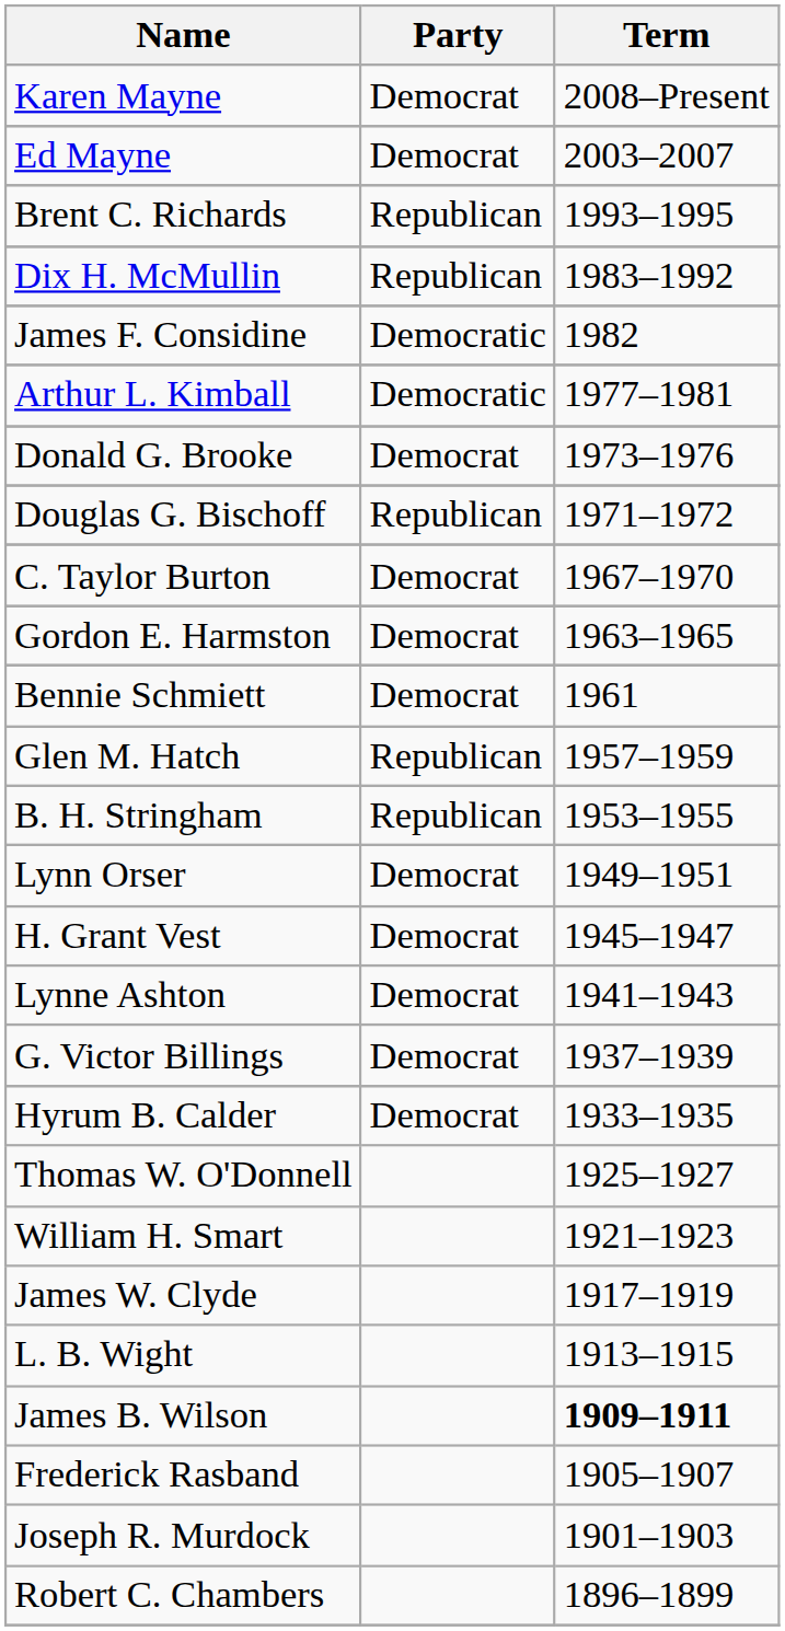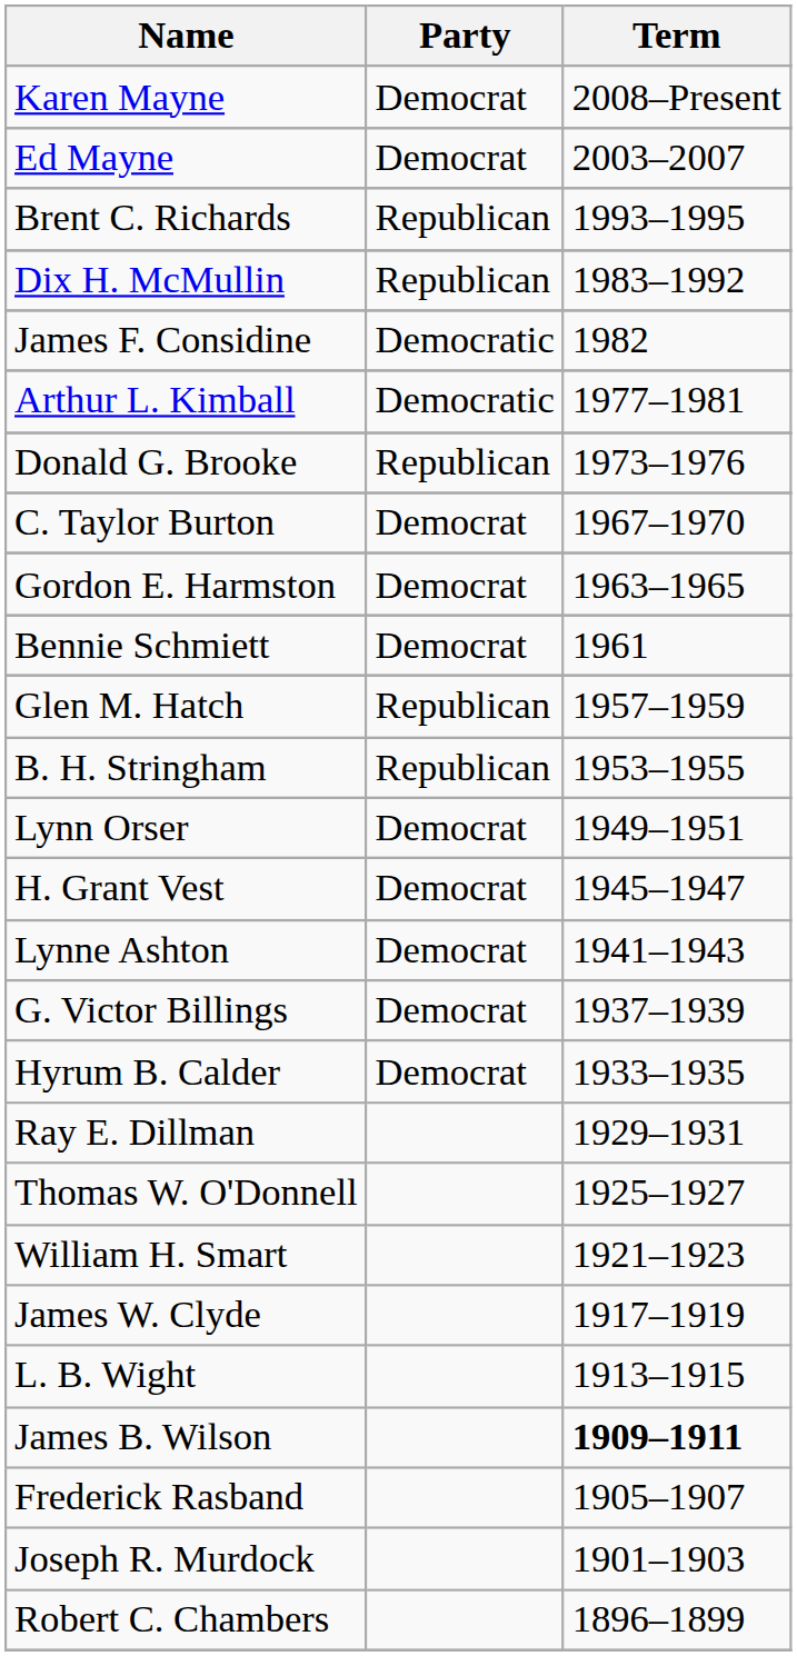Donald G. Brooke | Party: Democrat -> Republican
- row: Douglas G. Bischoff | Republican | 1971–1972
+ row: Ray E. Dillman | 1929–1931
